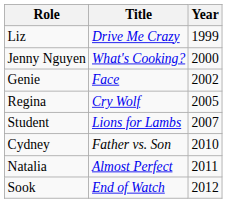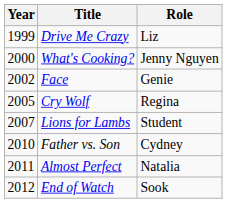columns swapped: Year <-> Role
